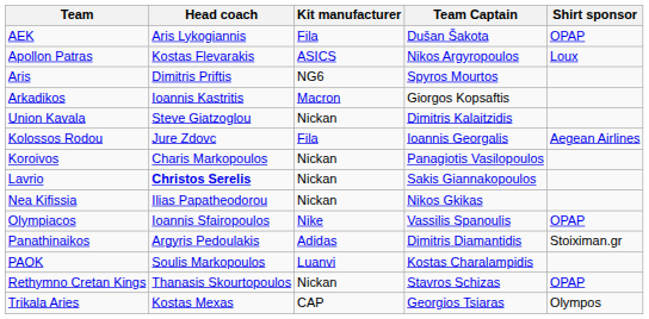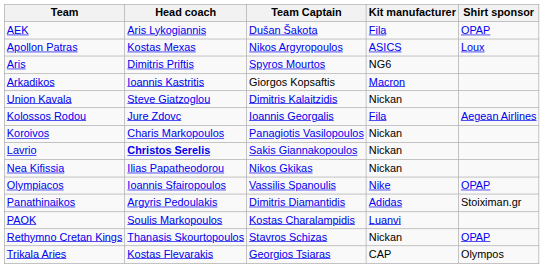columns swapped: Team Captain <-> Kit manufacturer
Apollon Patras | Head coach: Kostas Flevarakis -> Kostas Mexas
Trikala Aries | Head coach: Kostas Mexas -> Kostas Flevarakis
